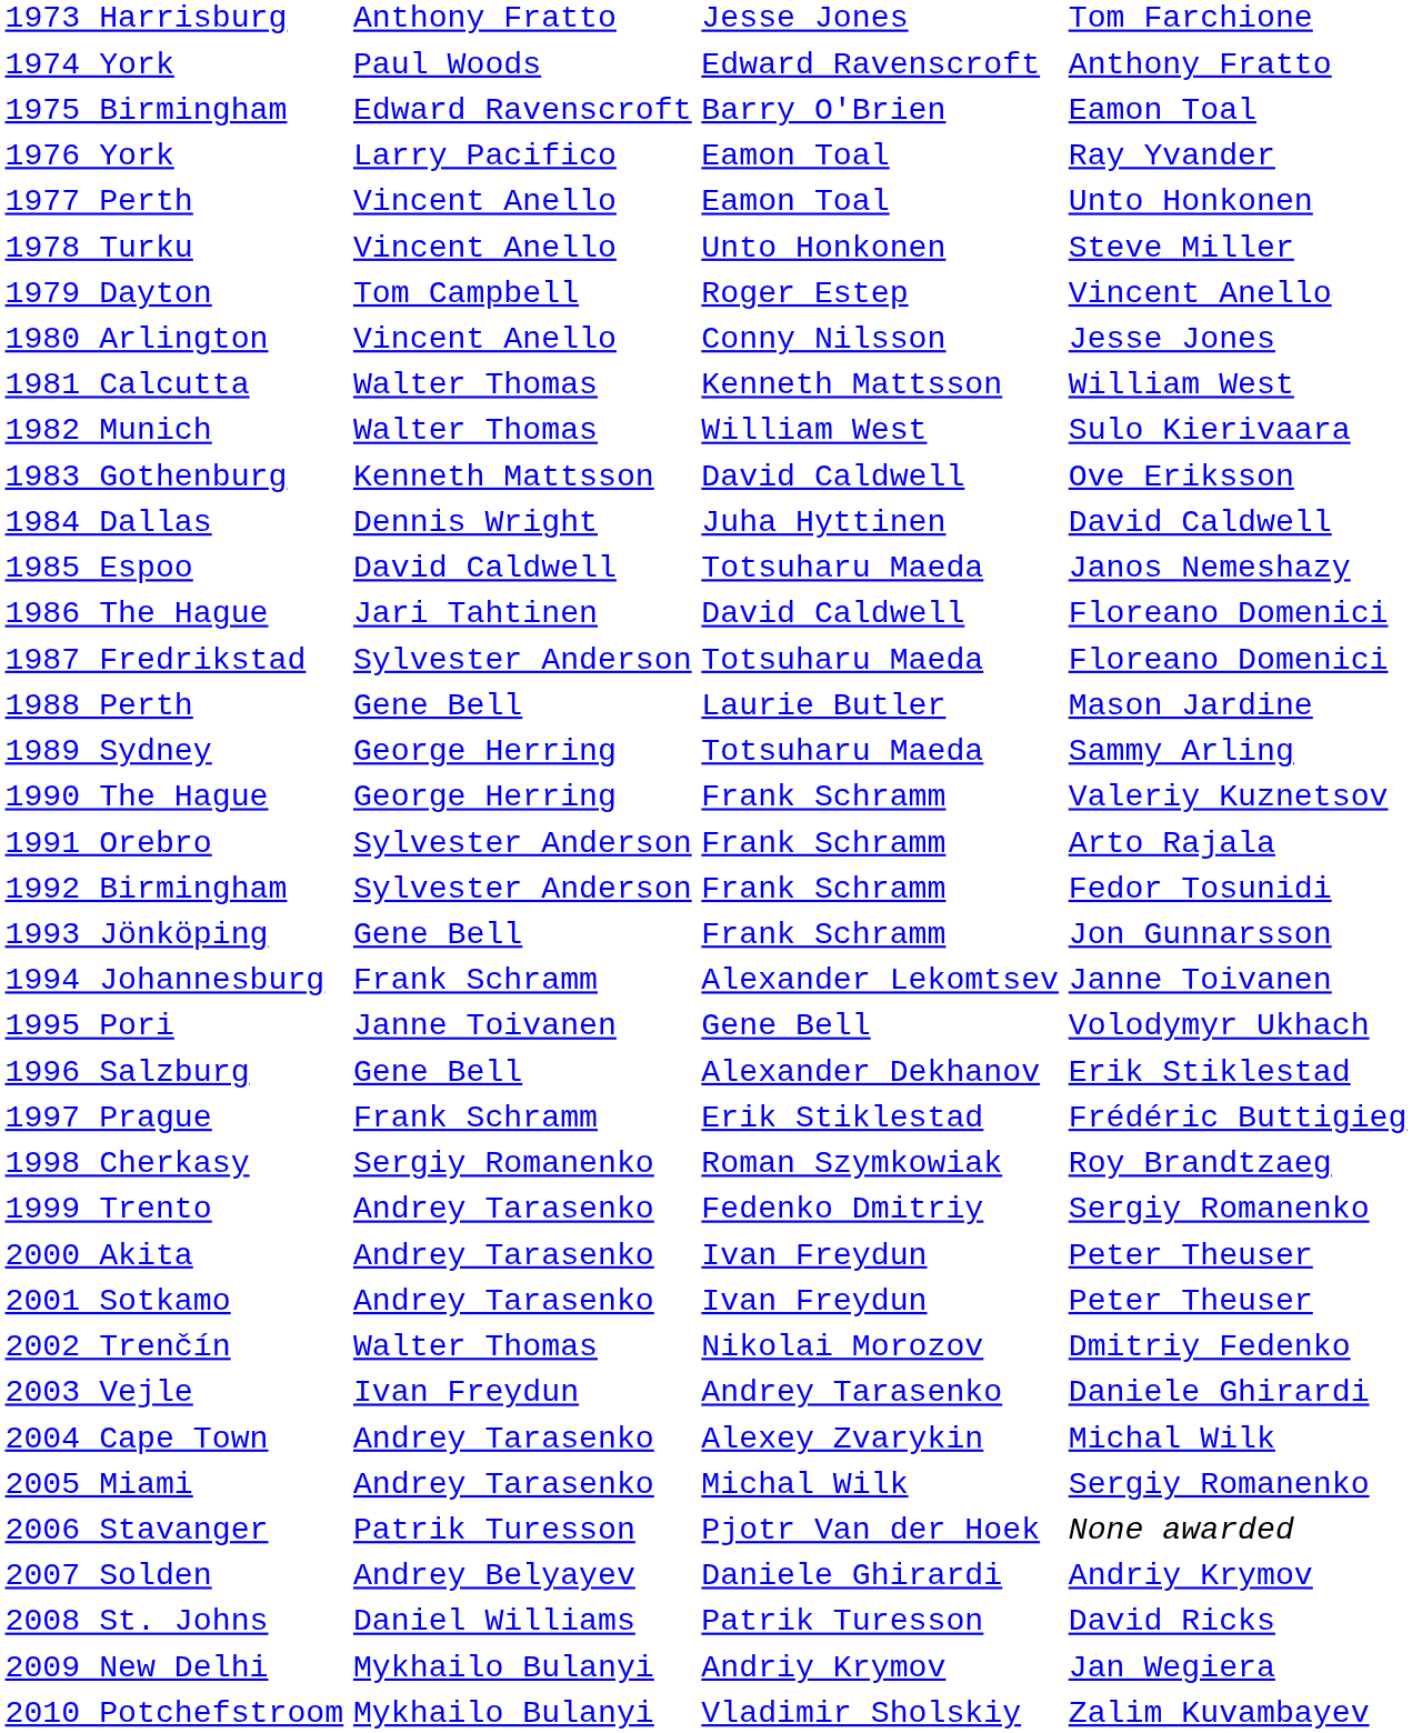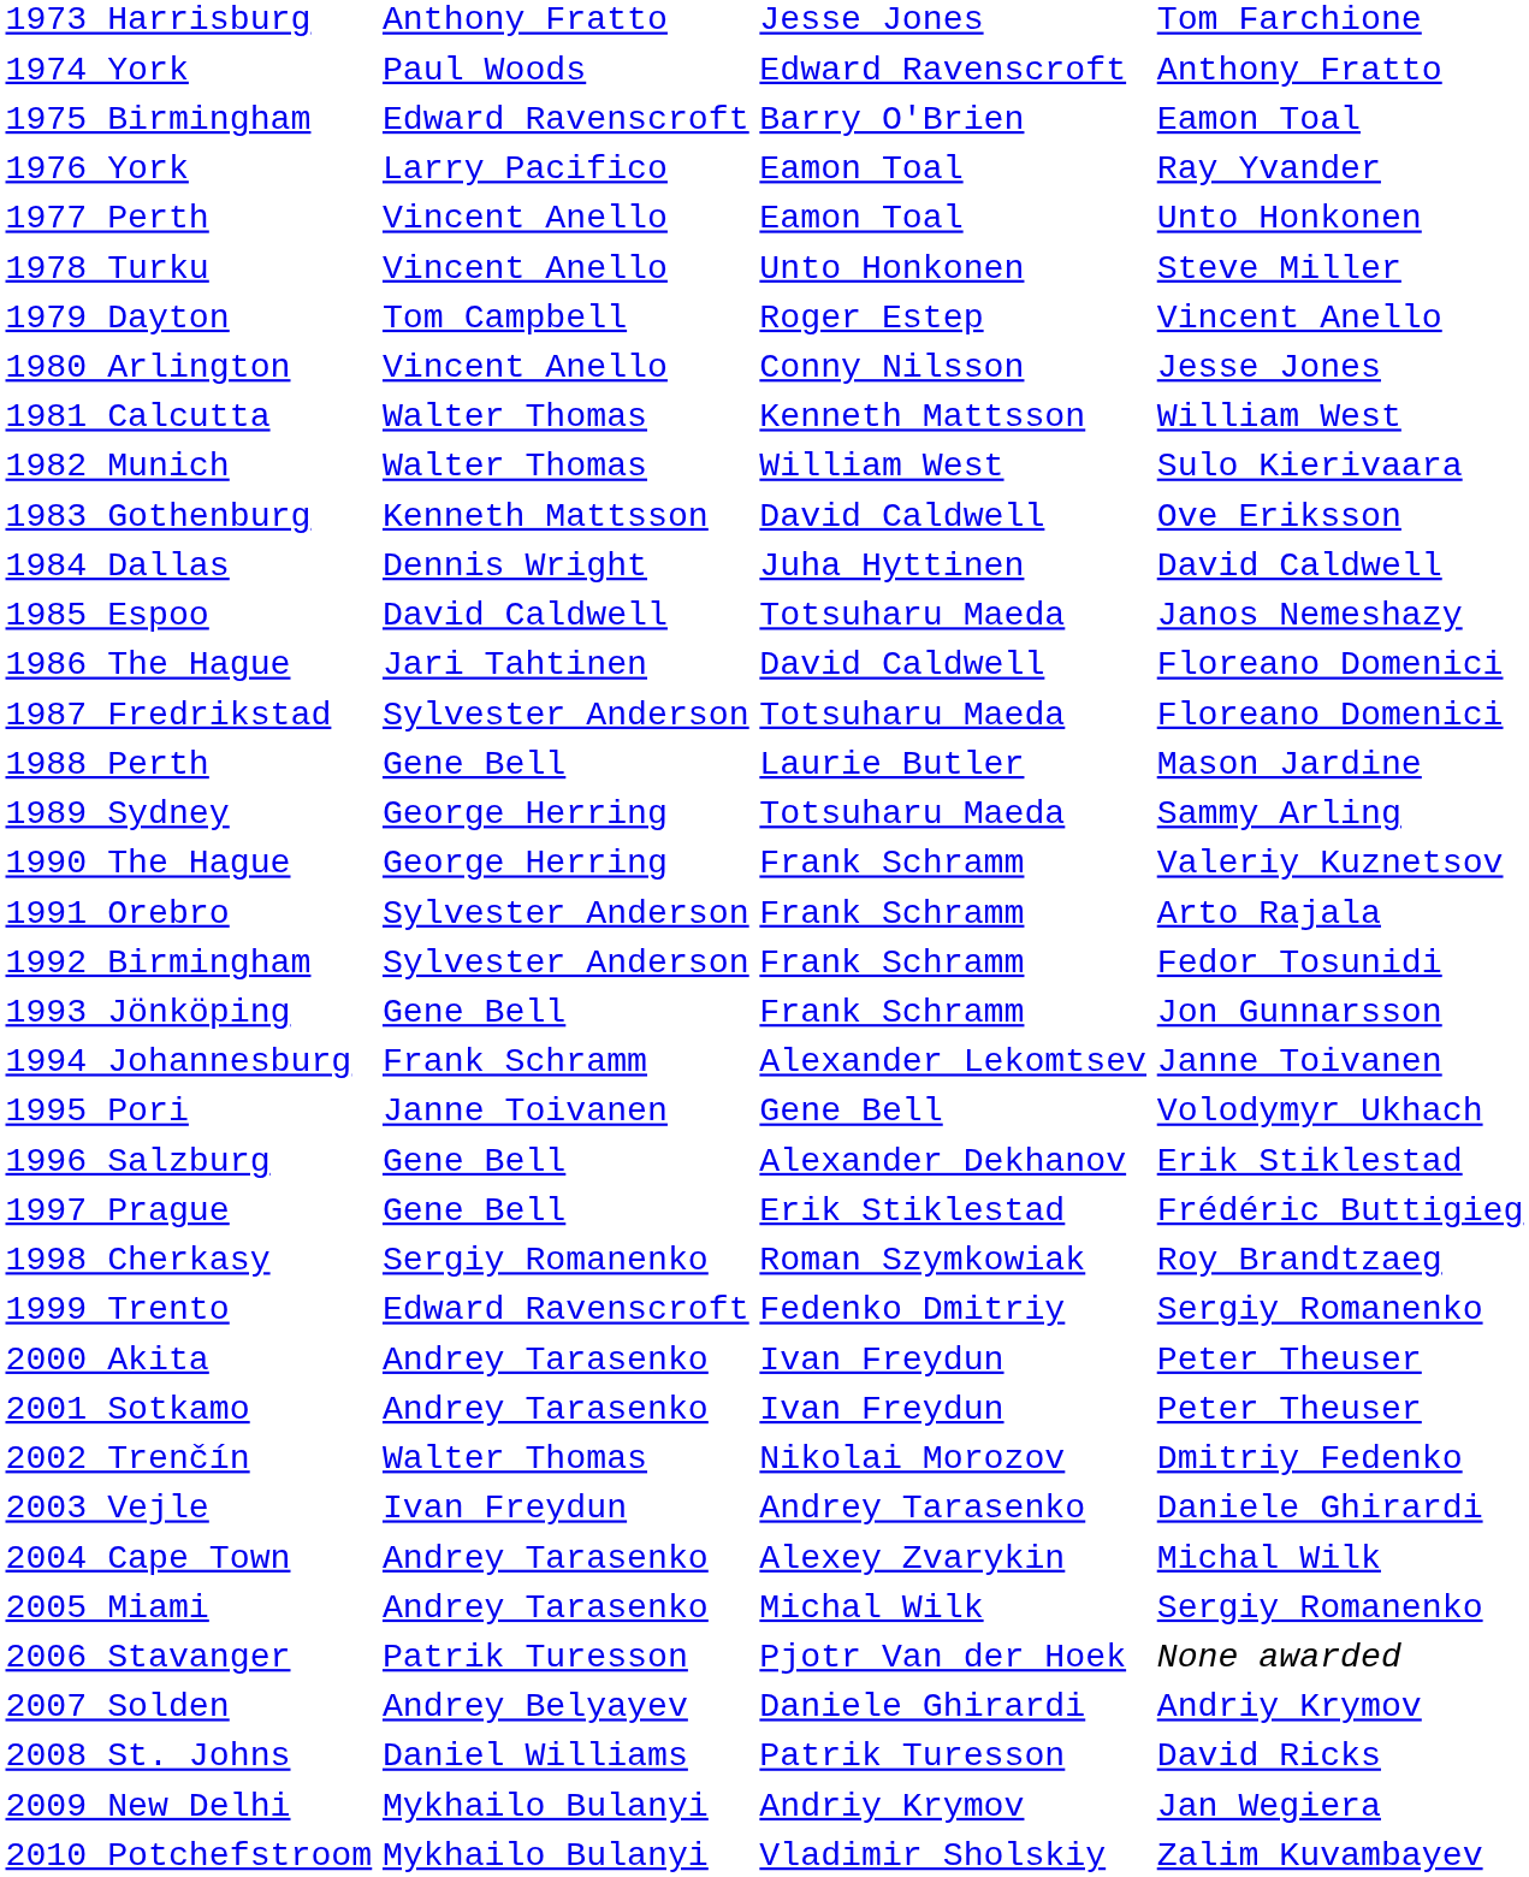1997 Prague | column 2: Frank Schramm -> Gene Bell
1999 Trento | column 2: Andrey Tarasenko -> Edward Ravenscroft
